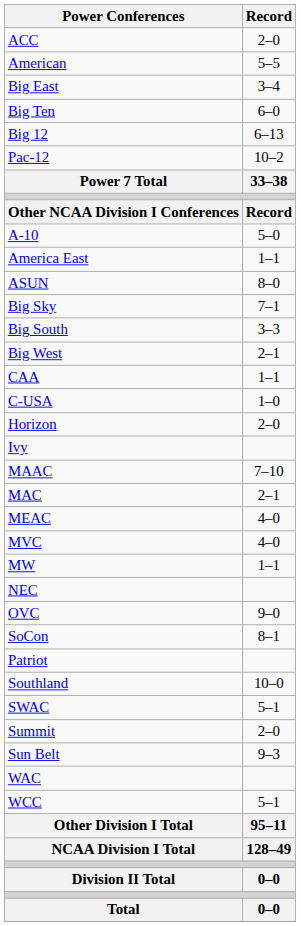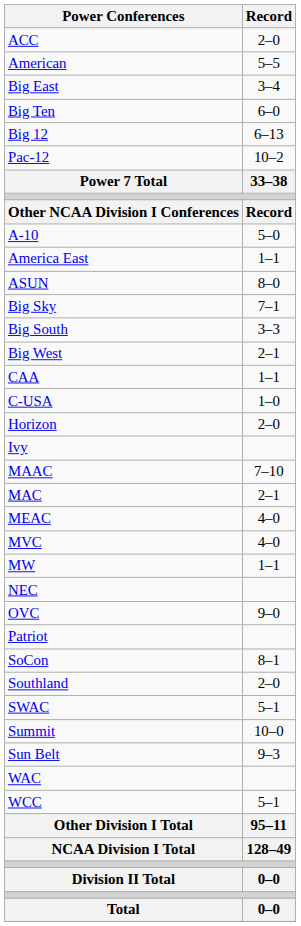rows swapped: Patriot <-> SoCon
Southland | Record: 10–0 -> 2–0
Summit | Record: 2–0 -> 10–0
